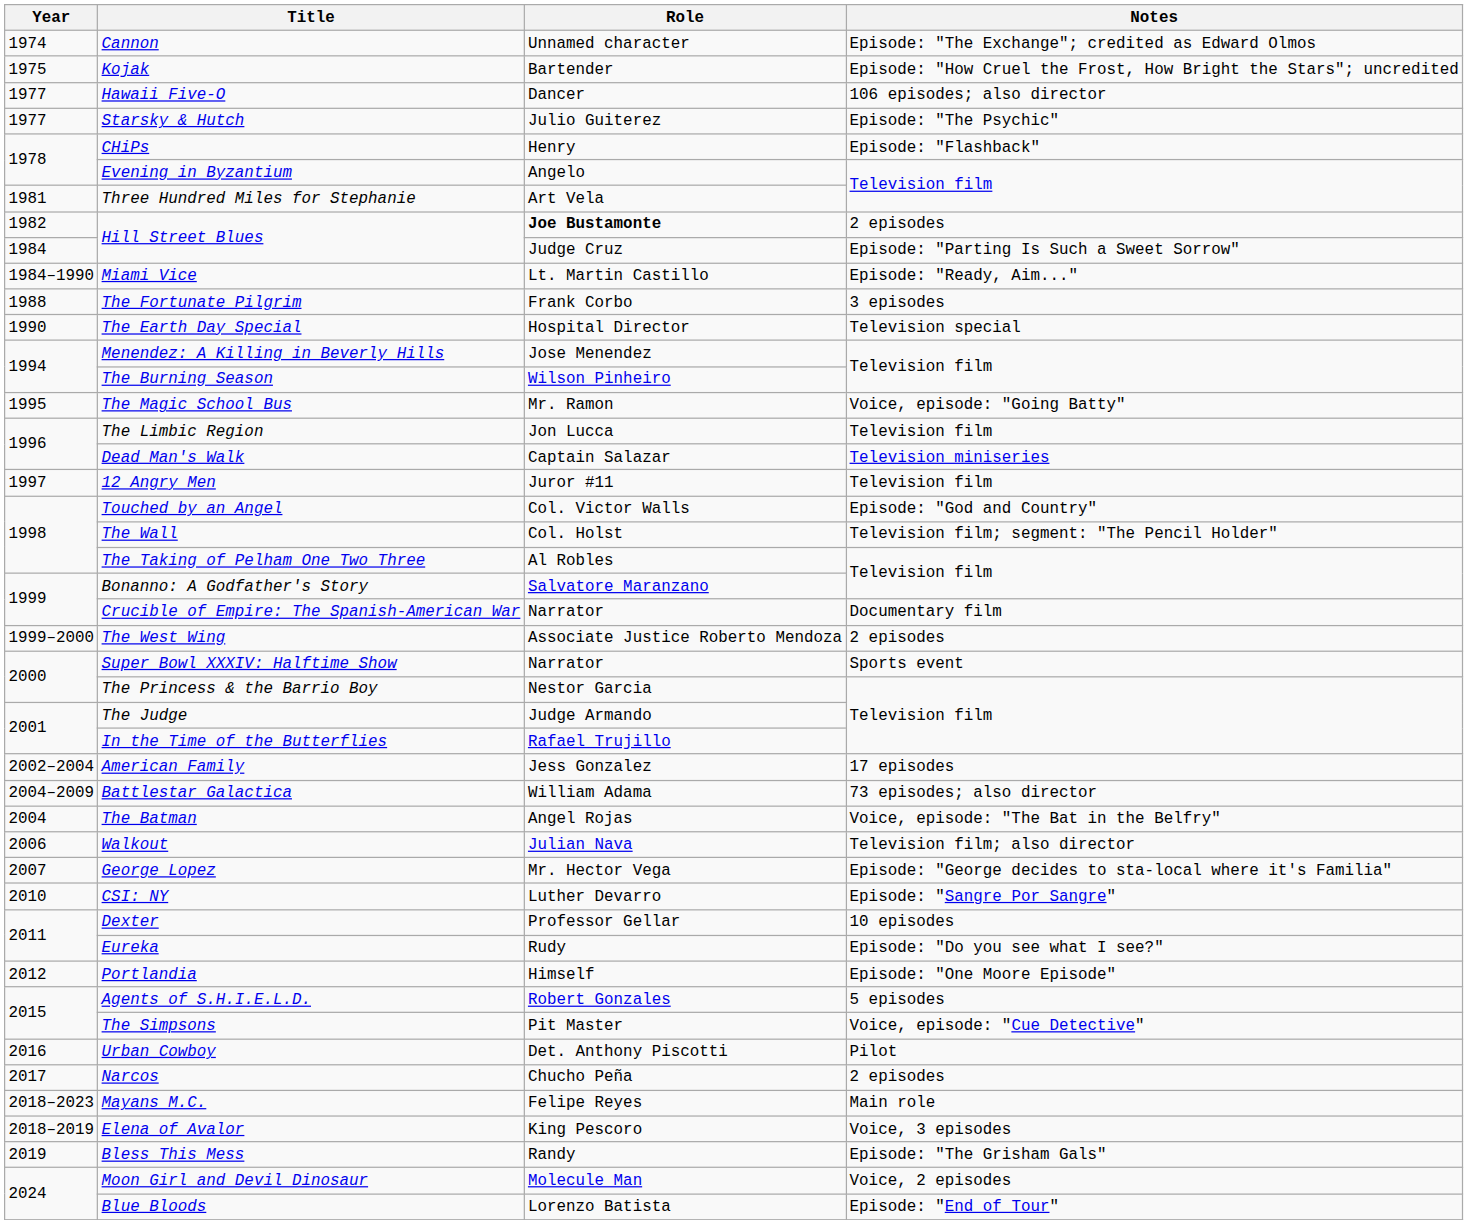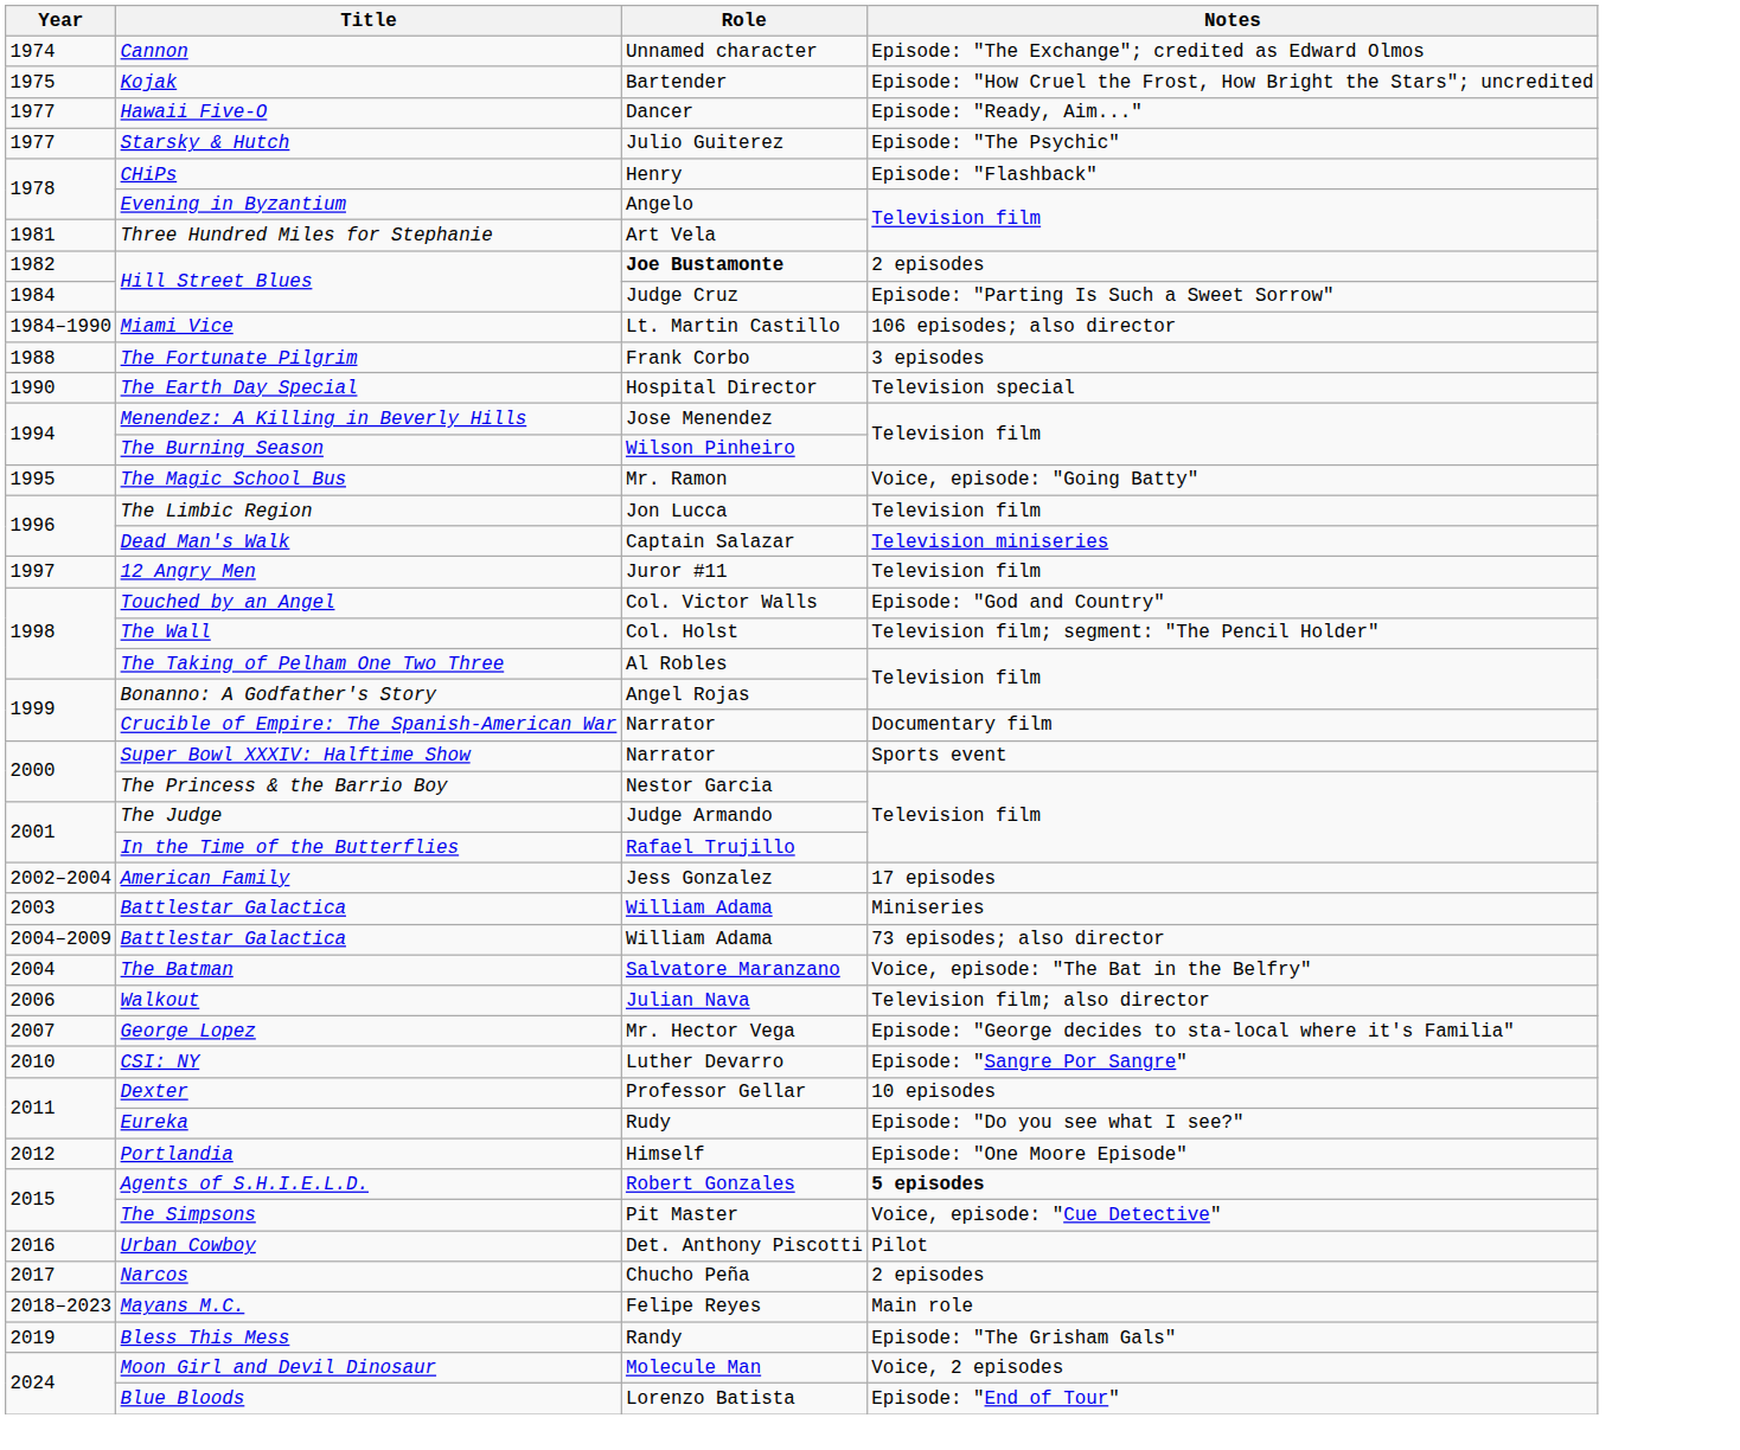Hawaii Five-O | Notes: 106 episodes; also director -> Episode: "Ready, Aim..."
Miami Vice | Notes: Episode: "Ready, Aim..." -> 106 episodes; also director
Bonanno: A Godfather's Story | Role: Salvatore Maranzano -> Angel Rojas
- row: 1999–2000 | The West Wing | Associate Justice Roberto Mendoza | 2 episodes
+ row: 2003 | Battlestar Galactica | William Adama | Miniseries
The Batman | Role: Angel Rojas -> Salvatore Maranzano
Agents of S.H.I.E.L.D. | Notes: normal -> bold
- row: 2018–2019 | Elena of Avalor | King Pescoro | Voice, 3 episodes
